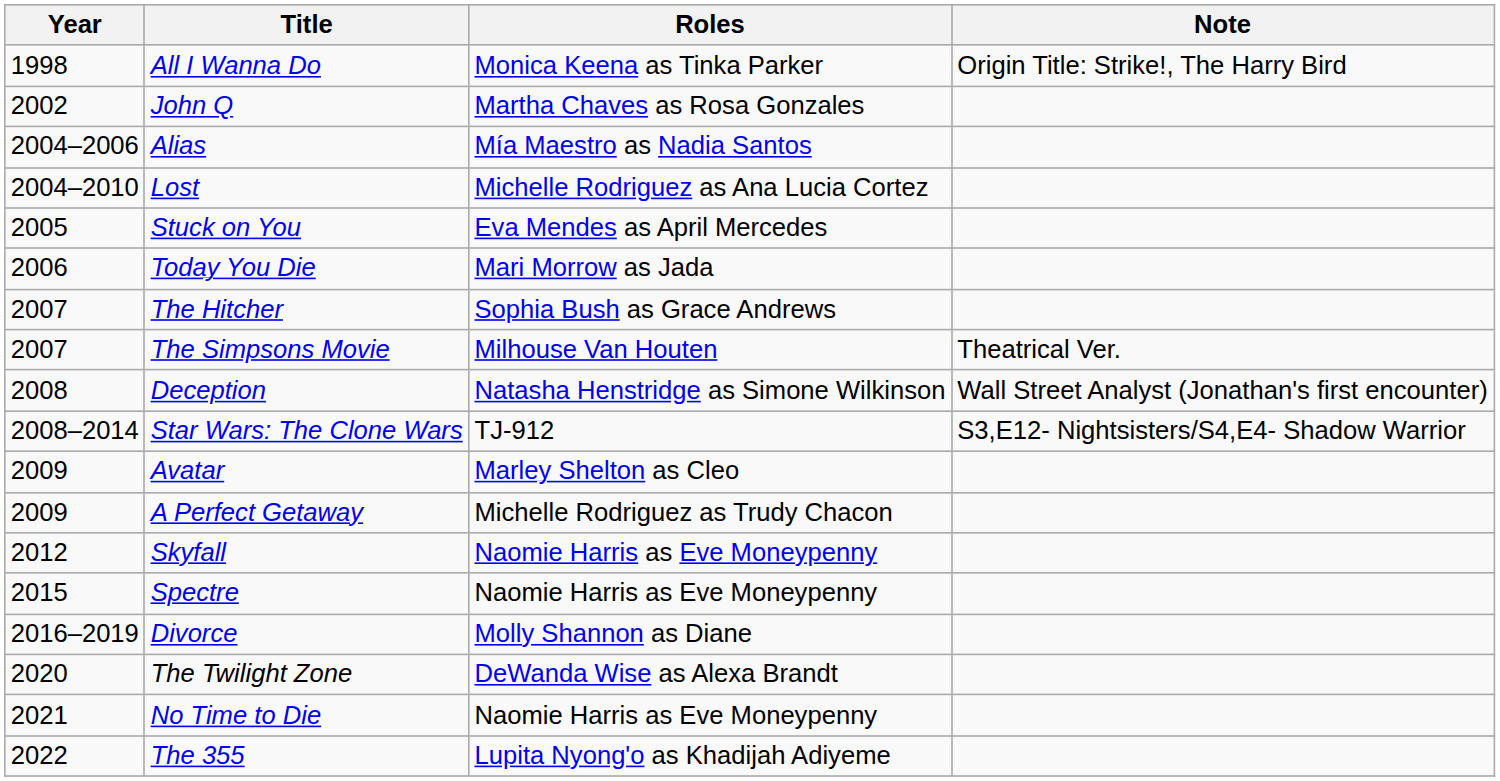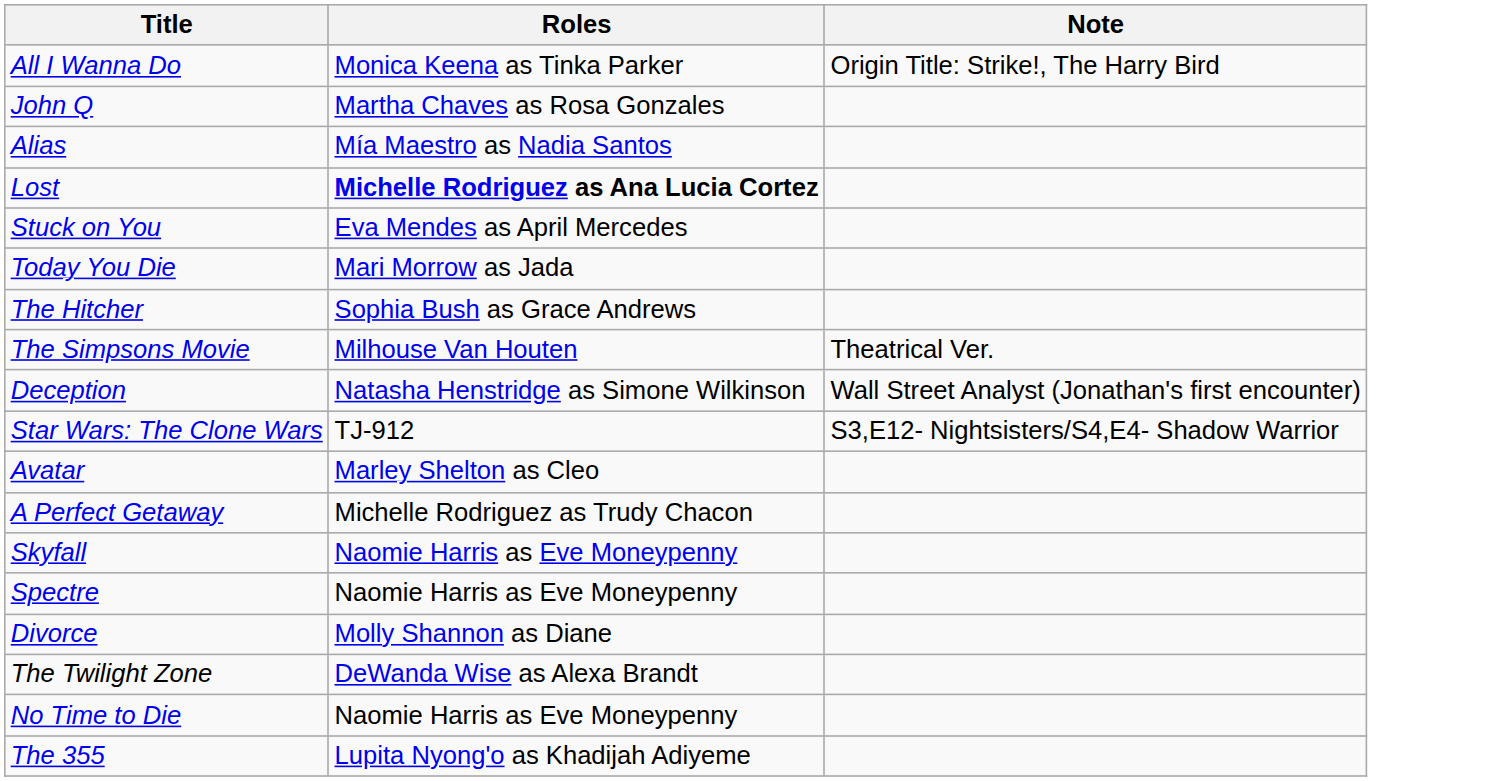- column: Year | 1998 | 2002 | 2004–2006 | 2004–2010 | 2005 | 2006 | 2007 | 2007 | 2008 | 2008–2014 | 2009 | 2009 | 2012 | 2015 | 2016–2019 | 2020 | 2021 | 2022
Lost | Roles: normal -> bold
